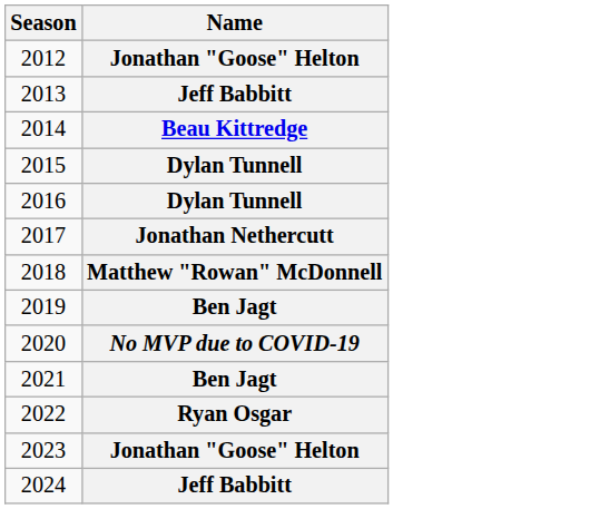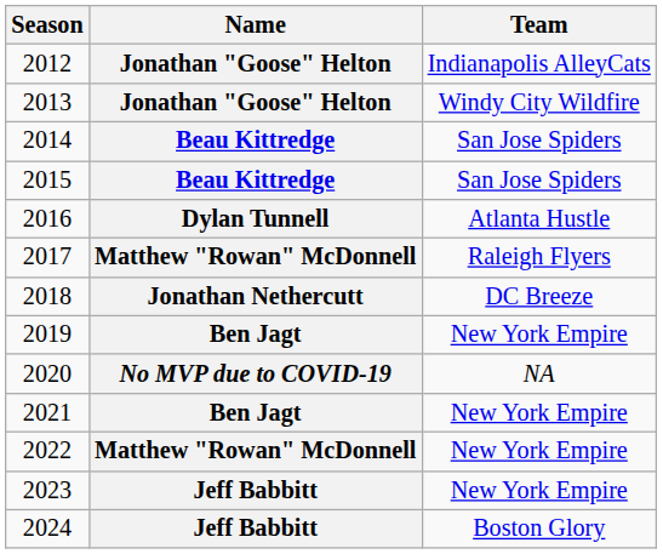+ column: Team | Indianapolis AlleyCats | Windy City Wildfire | San Jose Spiders | San Jose Spiders | Atlanta Hustle | Raleigh Flyers | DC Breeze | New York Empire | NA | New York Empire | New York Empire | New York Empire | Boston Glory
2013 | Name: Jeff Babbitt -> Jonathan "Goose" Helton
2015 | Name: Dylan Tunnell -> Beau Kittredge
2017 | Name: Jonathan Nethercutt -> Matthew "Rowan" McDonnell
2018 | Name: Matthew "Rowan" McDonnell -> Jonathan Nethercutt
2022 | Name: Ryan Osgar -> Matthew "Rowan" McDonnell
2023 | Name: Jonathan "Goose" Helton -> Jeff Babbitt
